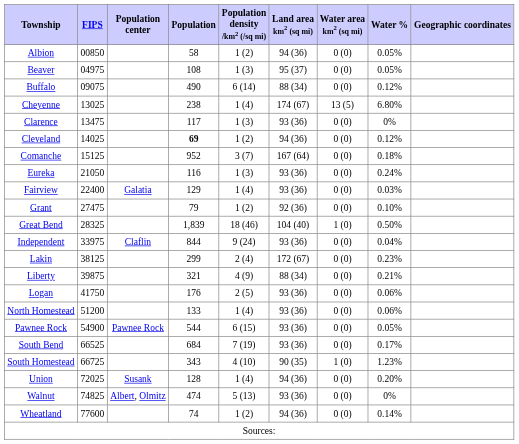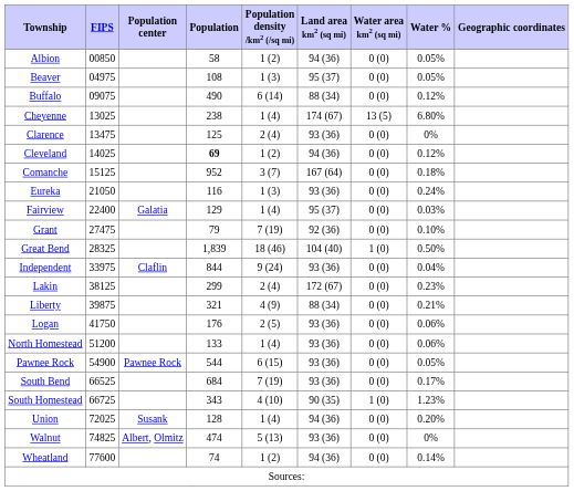Clarence | Population: 117 -> 125
Clarence | Population density /km2 (/sq mi): 1 (3) -> 2 (4)
Fairview | Land area km2 (sq mi): 93 (36) -> 95 (37)
Grant | Population density /km2 (/sq mi): 1 (2) -> 7 (19)
